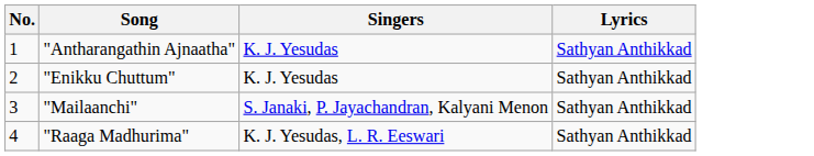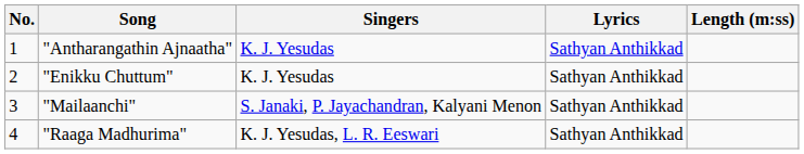+ column: Length (m:ss)
